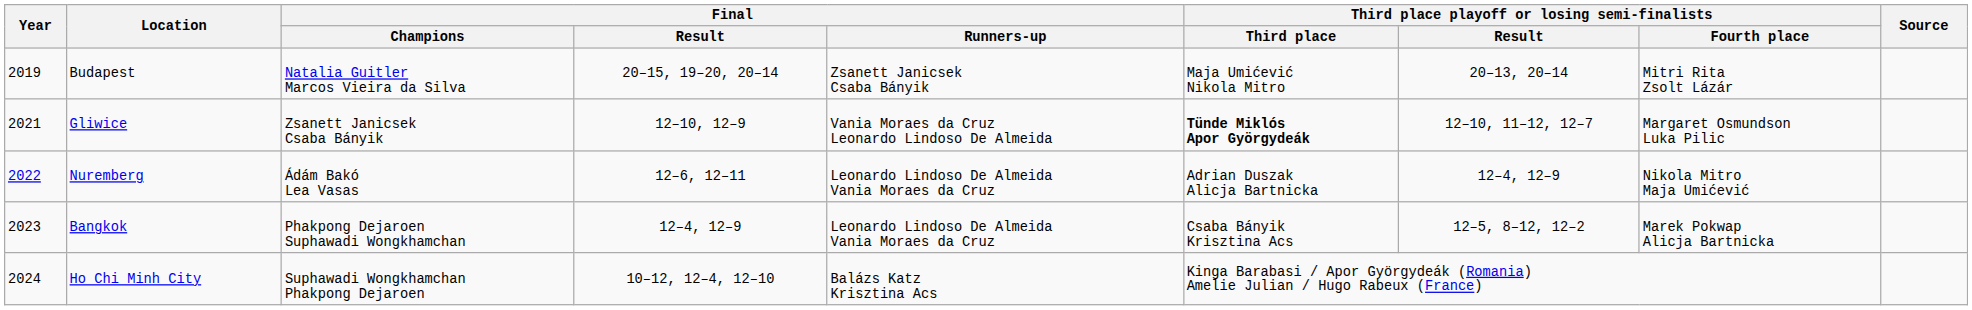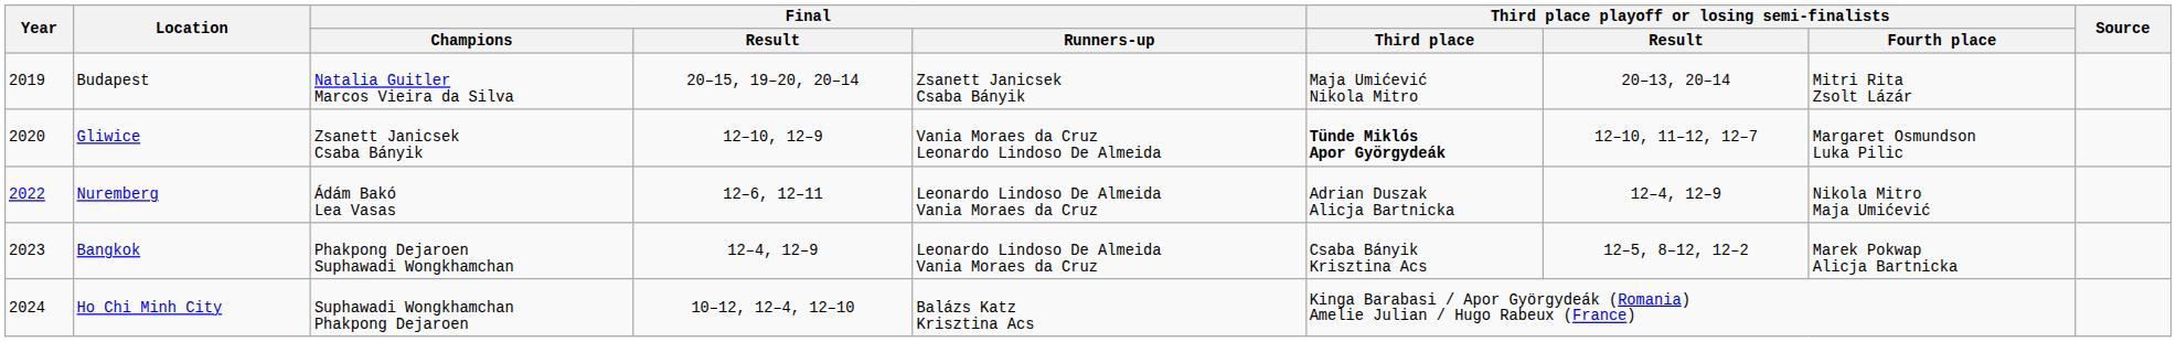Gliwice | Year: 2021 -> 2020
